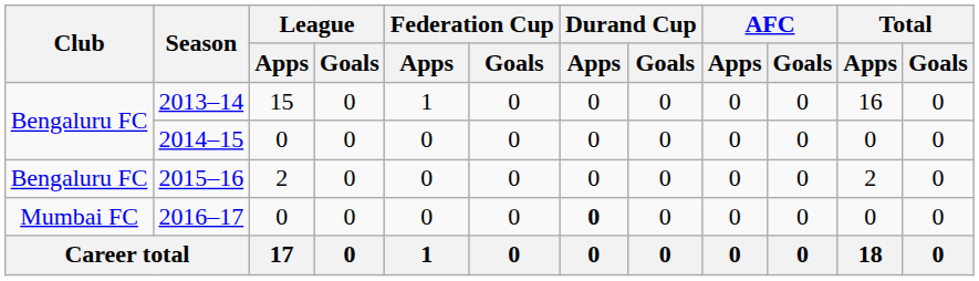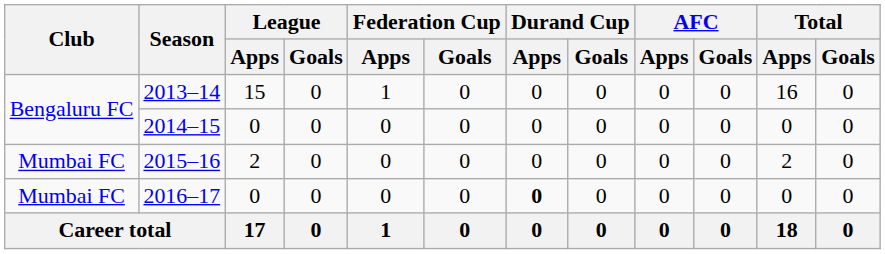2015–16 | Club: Bengaluru FC -> Mumbai FC
